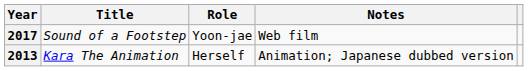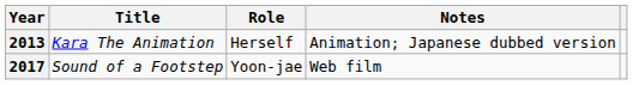rows swapped: 2013 <-> 2017
